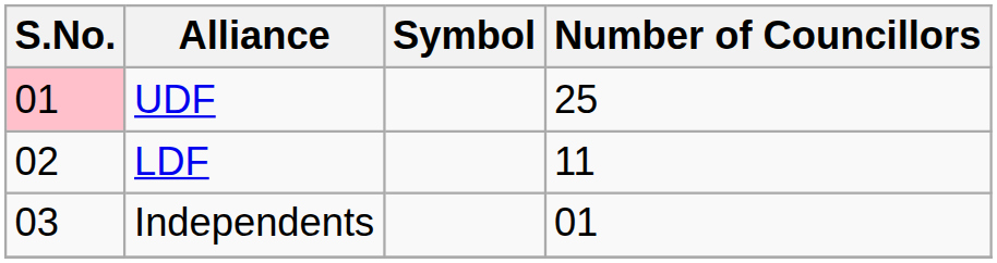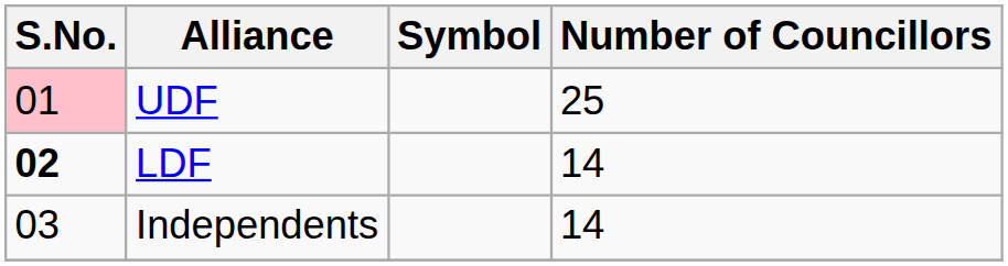LDF | S.No.: normal -> bold
LDF | Number of Councillors: 11 -> 14
Independents | Number of Councillors: 01 -> 14
